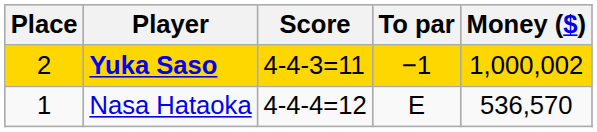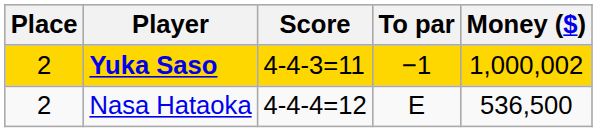Nasa Hataoka | Place: 1 -> 2
Nasa Hataoka | Money ($): 536,570 -> 536,500
